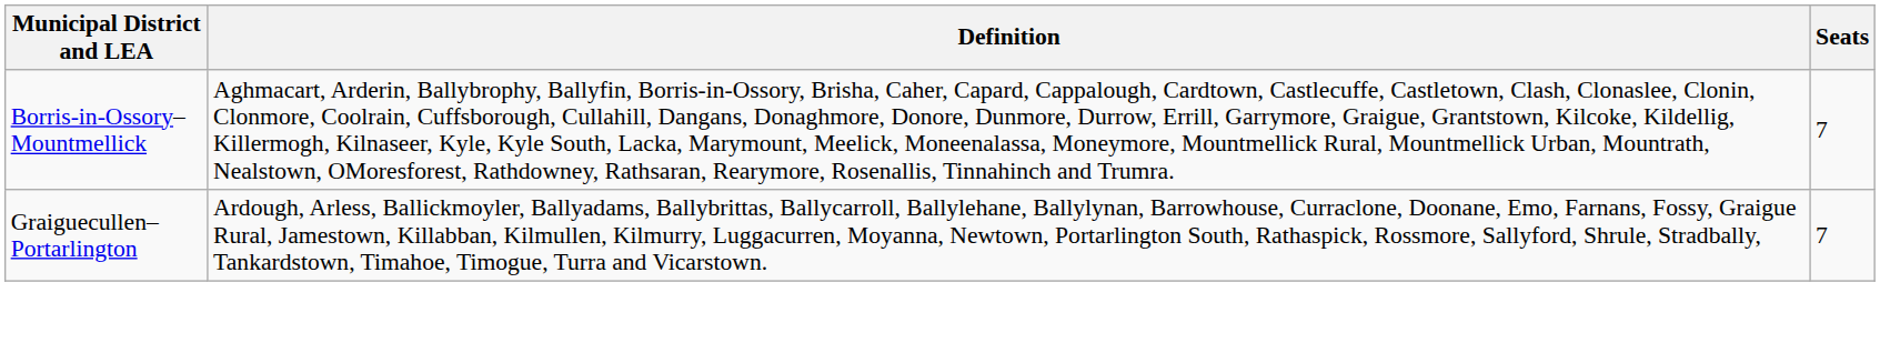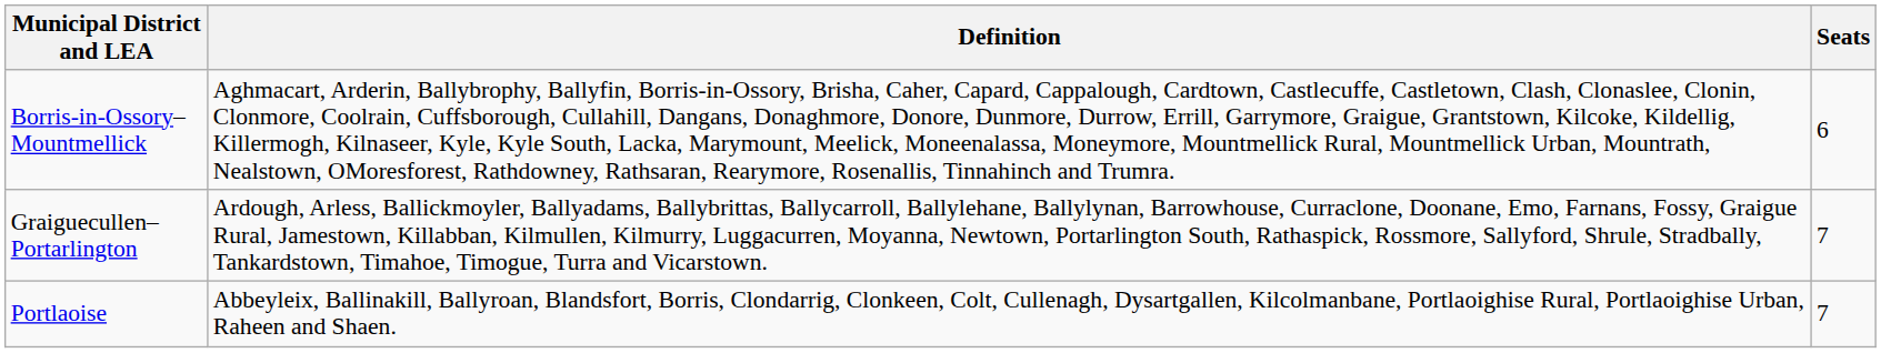Borris-in-Ossory–Mountmellick | Seats: 7 -> 6
+ row: Portlaoise | Abbeyleix, Ballinakill, Ballyroan, Blandsfort, Borris, Clondarrig, Clonkeen, Colt, Cullenagh, Dysartgallen, Kilcolmanbane, Portlaoighise Rural, Portlaoighise Urban, Raheen and Shaen. | 7
